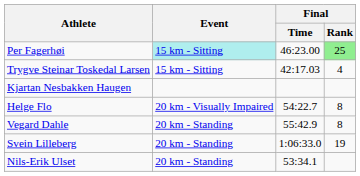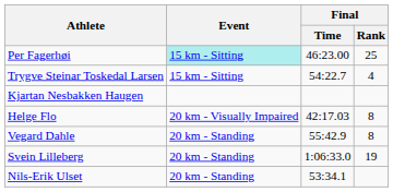Per Fagerhøi | Final / Rank: lightgreen background -> no background
Trygve Steinar Toskedal Larsen | Final / Time: 42:17.03 -> 54:22.7
Helge Flo | Final / Time: 54:22.7 -> 42:17.03
